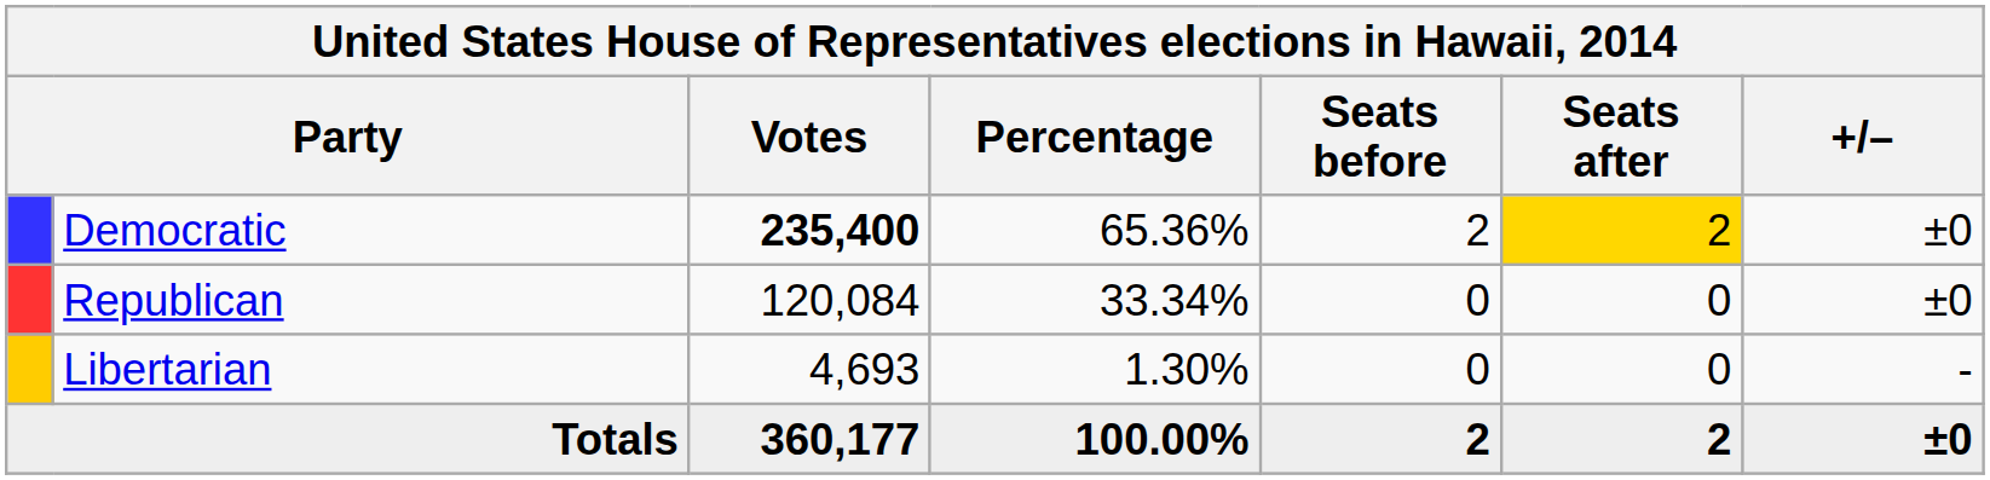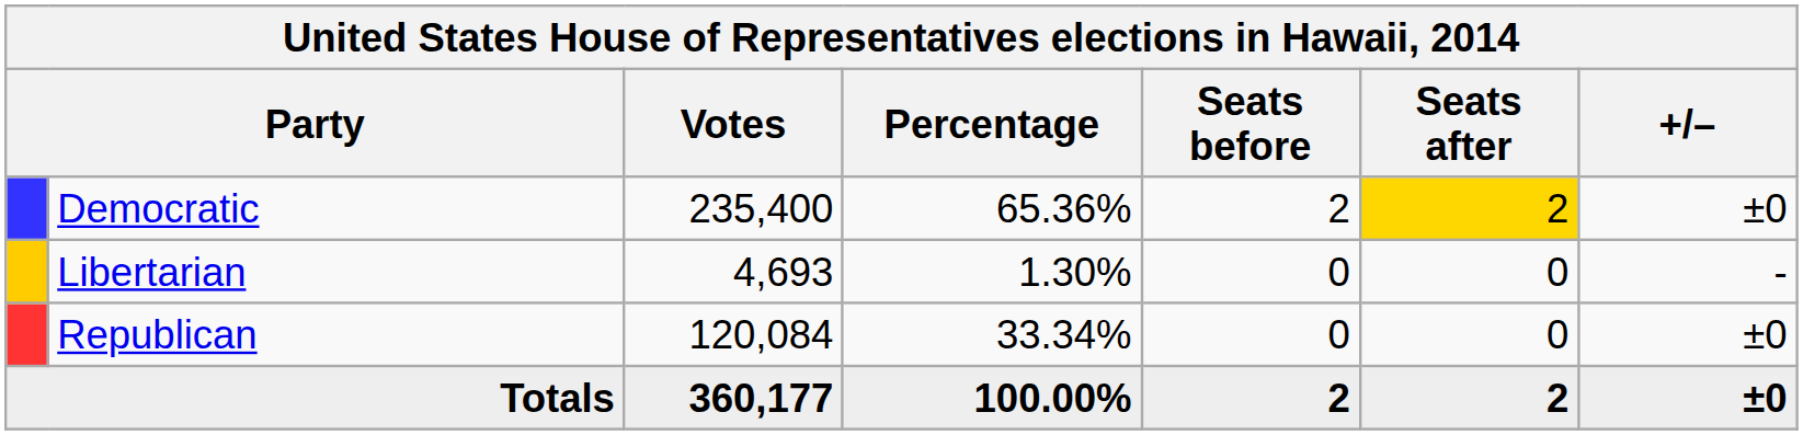Democratic | Votes: bold -> normal
rows swapped: Republican <-> Libertarian
